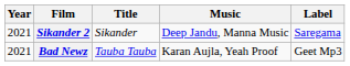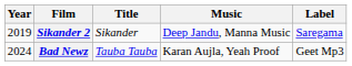Sikander 2 | Year: 2021 -> 2019
Bad Newz | Year: 2021 -> 2024
